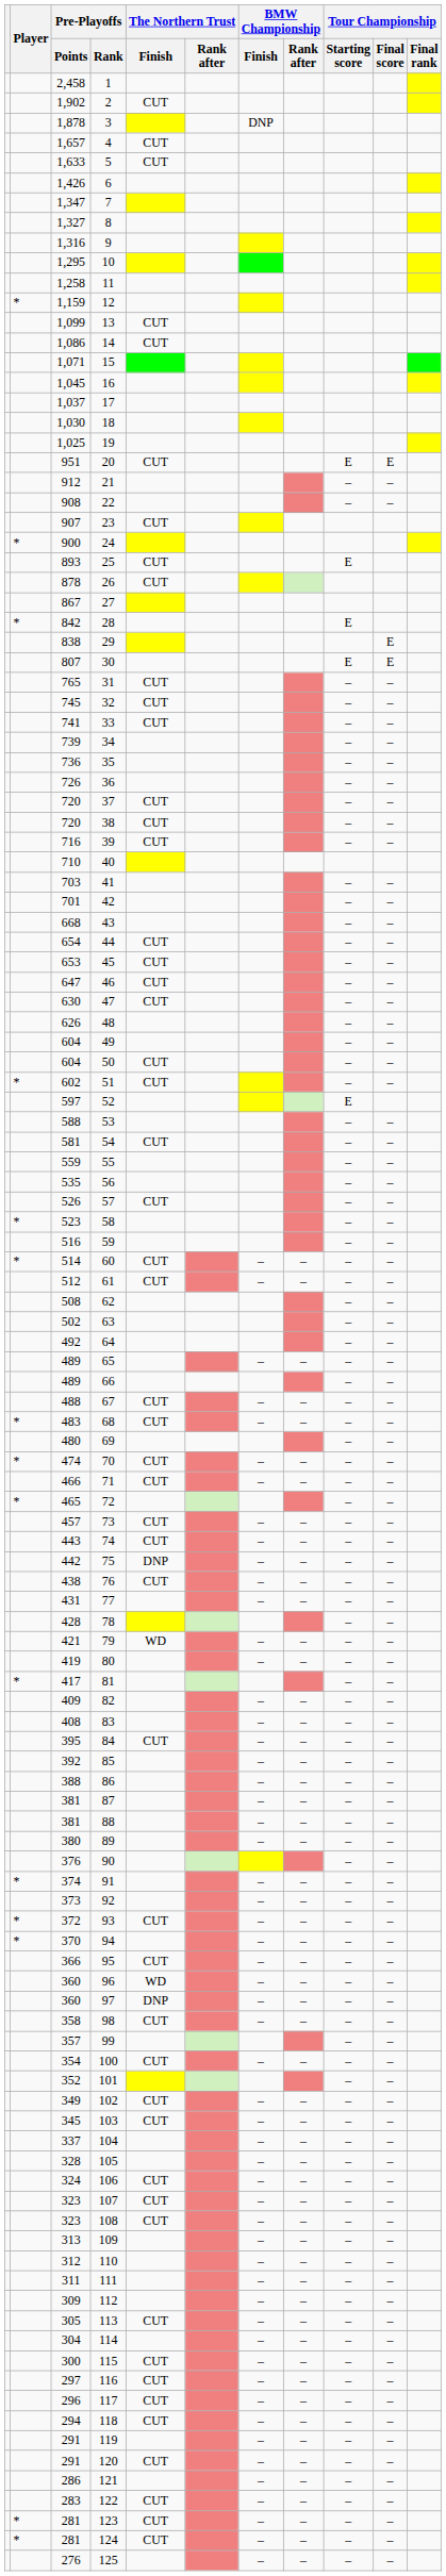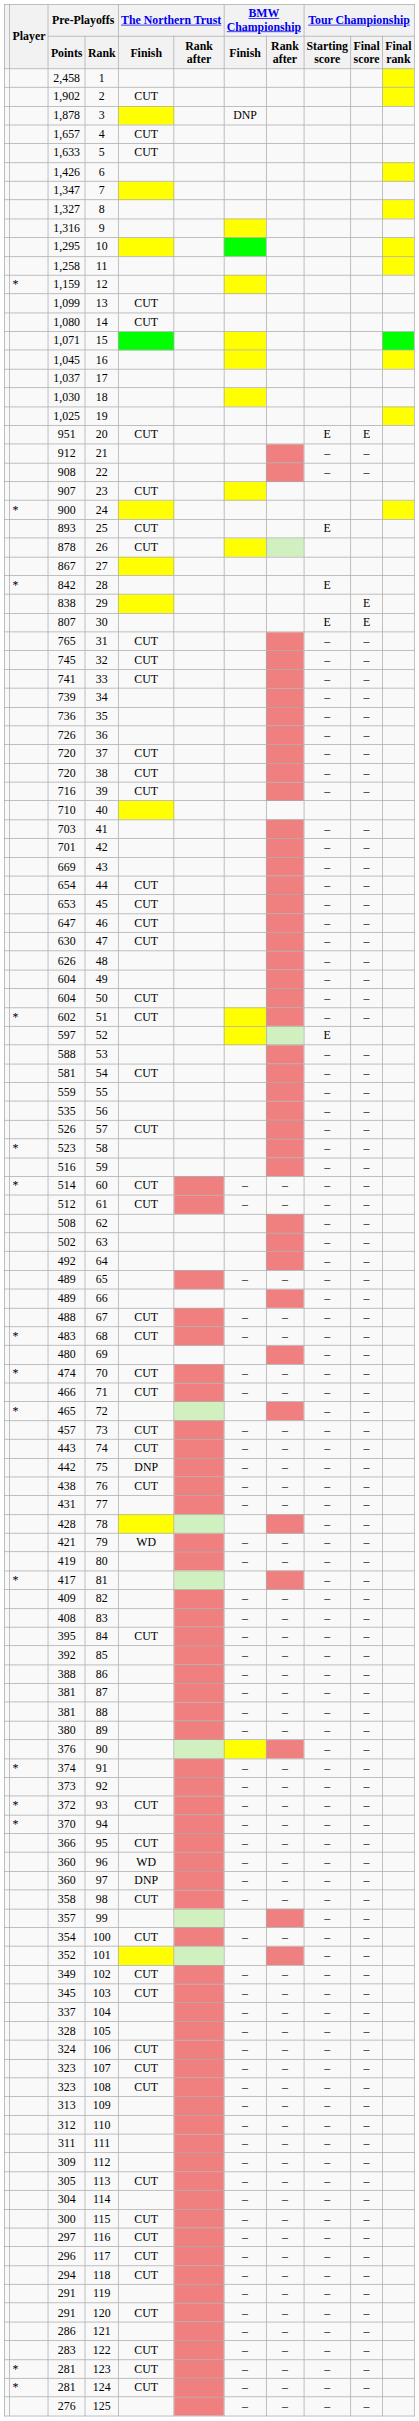14 | Pre-Playoffs / Points: 1,086 -> 1,080
43 | Pre-Playoffs / Points: 668 -> 669
